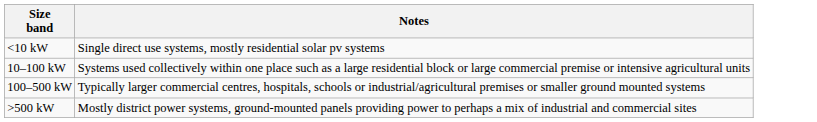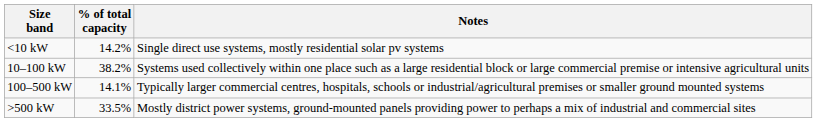+ column: % of total capacity | 14.2% | 38.2% | 14.1% | 33.5%
